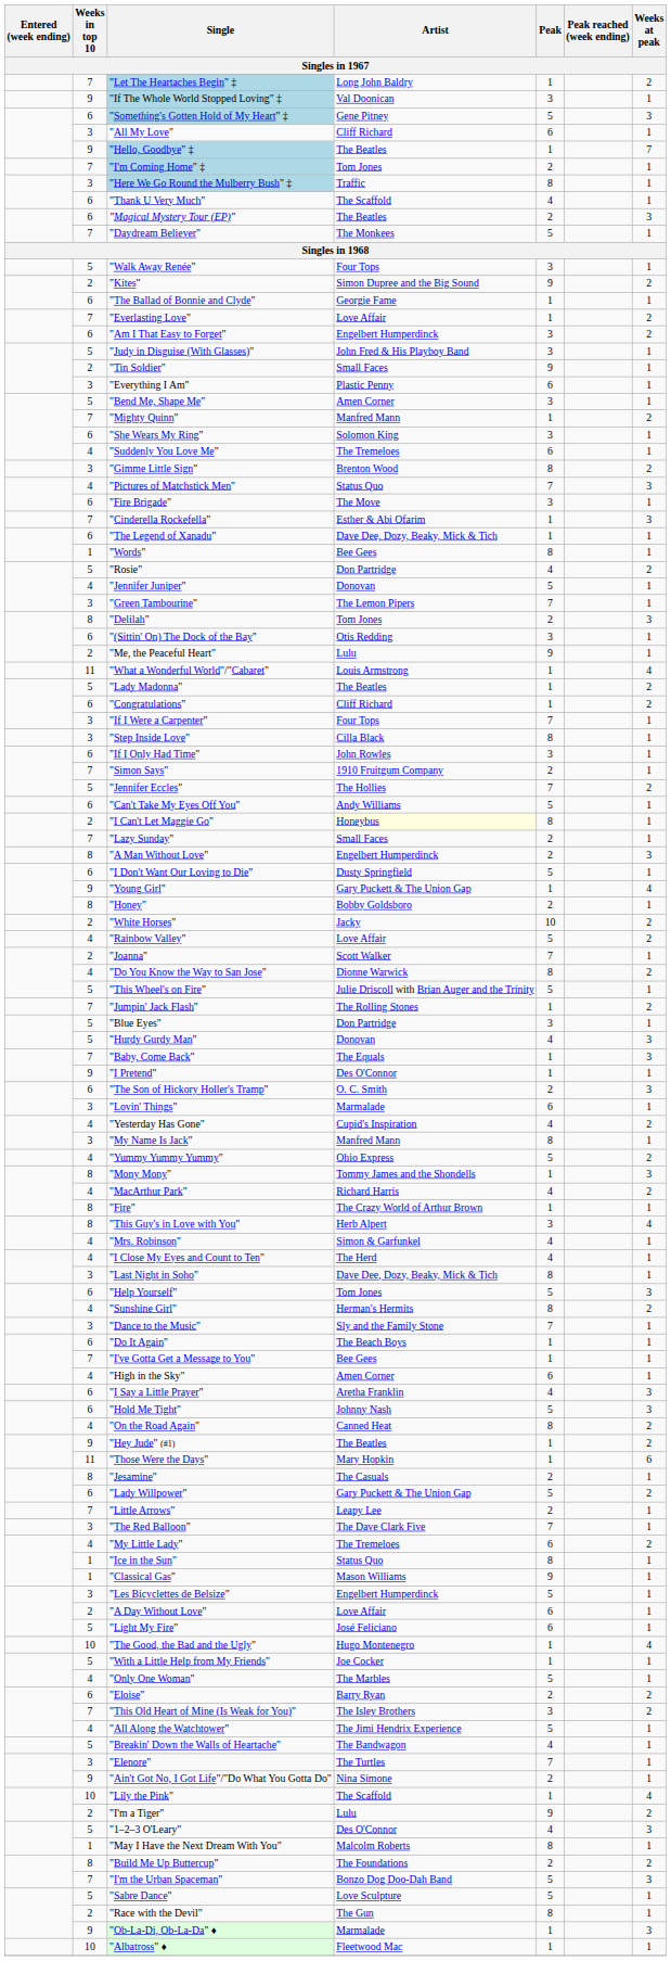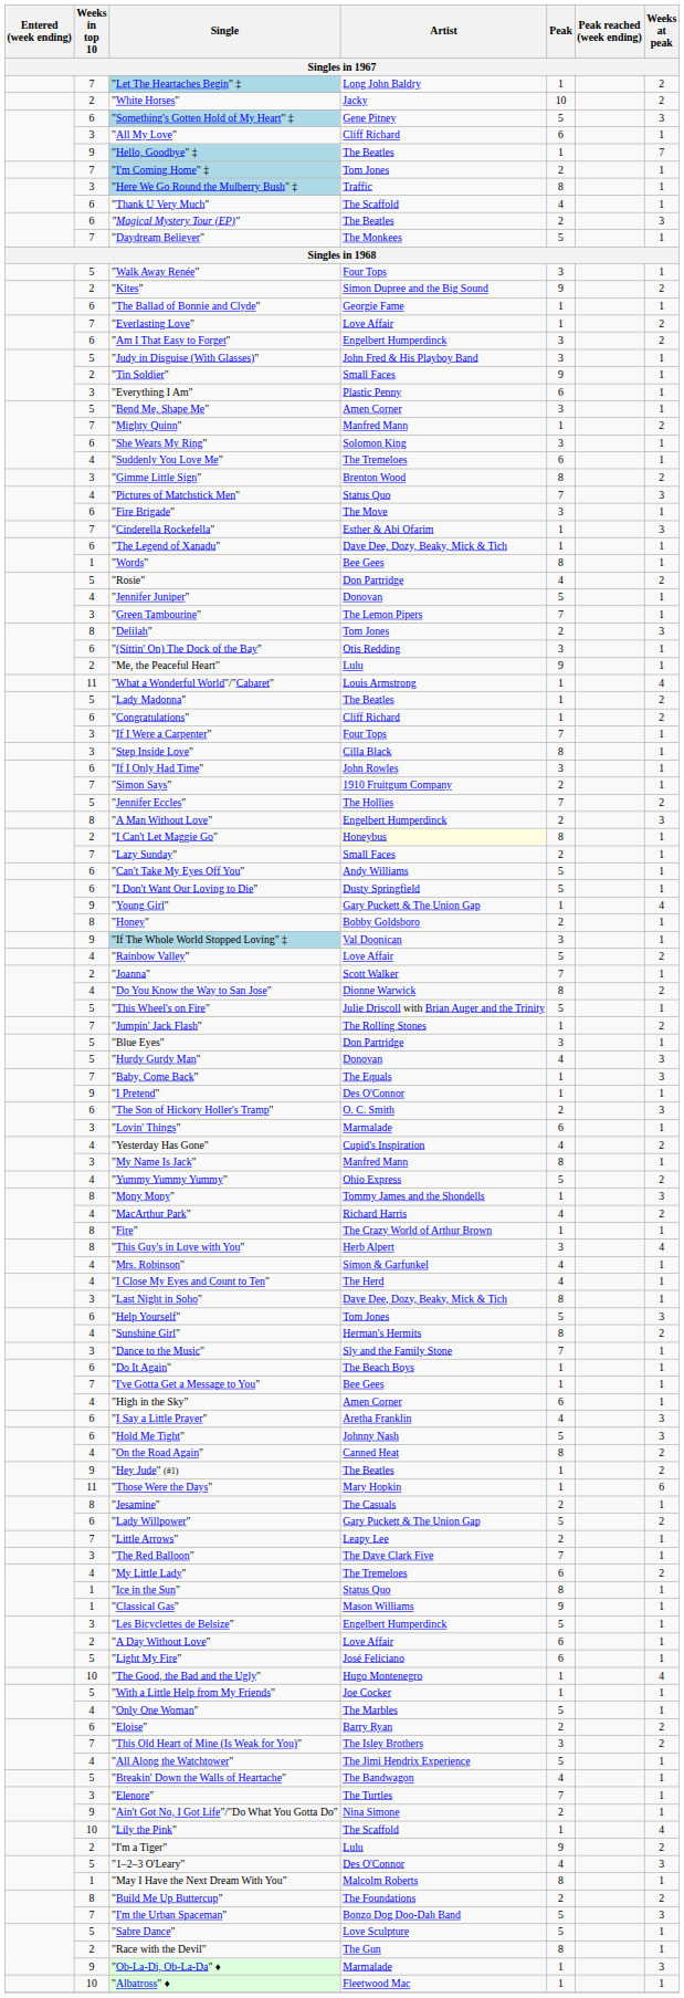rows swapped: "If The Whole World Stopped Loving" ‡ <-> "White Horses"
rows swapped: "Can't Take My Eyes Off You" <-> "A Man Without Love"
